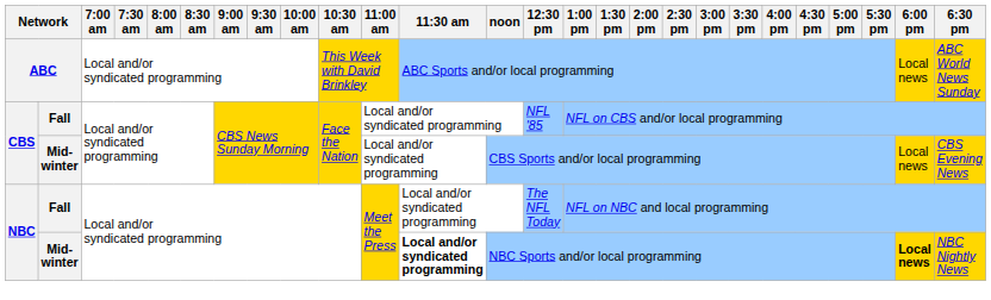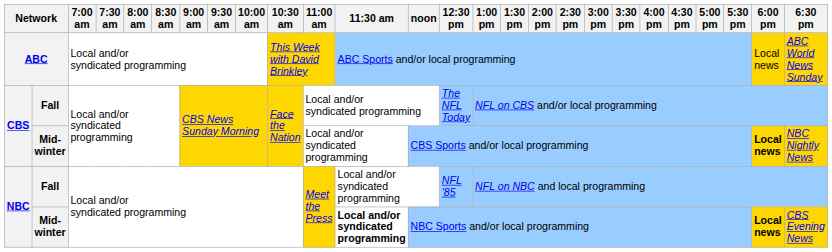CBS / Fall | 12:30 pm: NFL '85 -> The NFL Today
CBS / Mid-winter | 6:00 pm: normal -> bold
CBS / Mid-winter | 6:30 pm: CBS Evening News -> NBC Nightly News
NBC / Fall | 12:30 pm: The NFL Today -> NFL '85
NBC / Mid-winter | 6:30 pm: NBC Nightly News -> CBS Evening News
